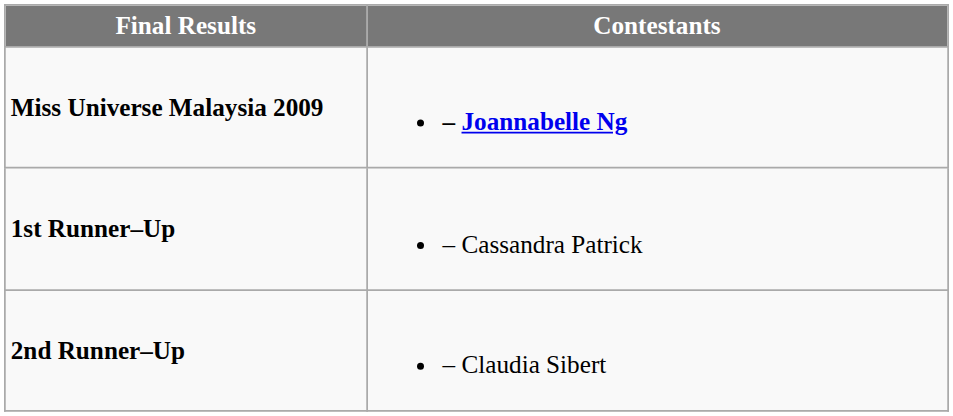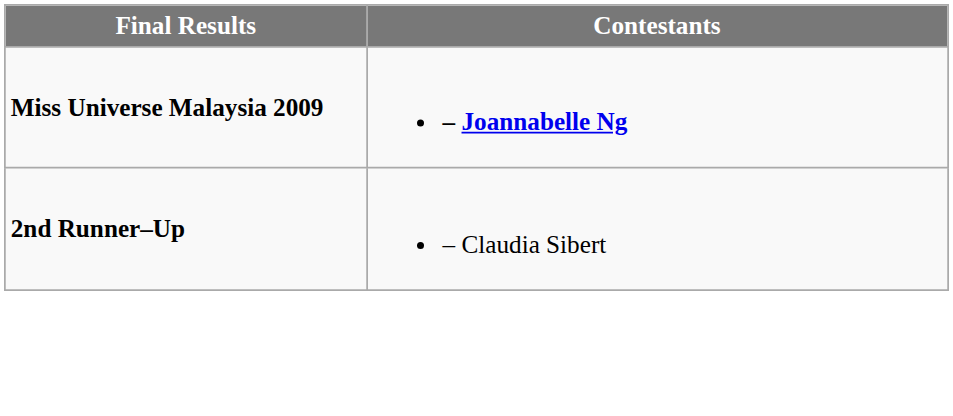- row: 1st Runner–Up | – Cassandra Patrick
